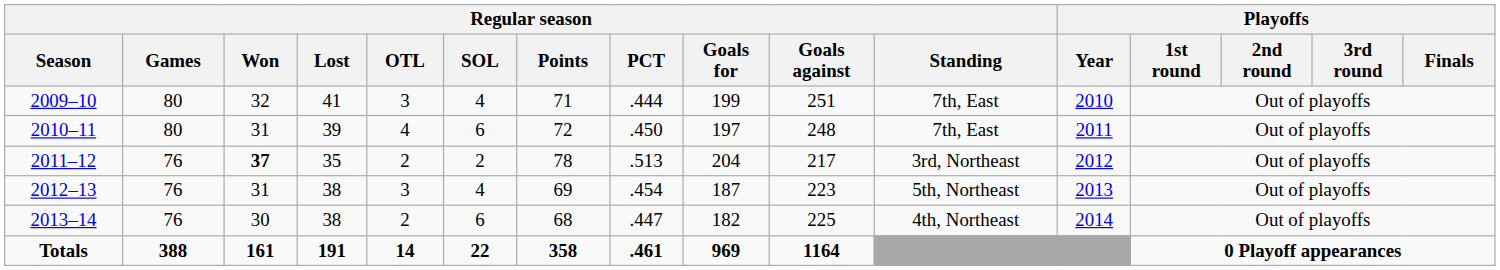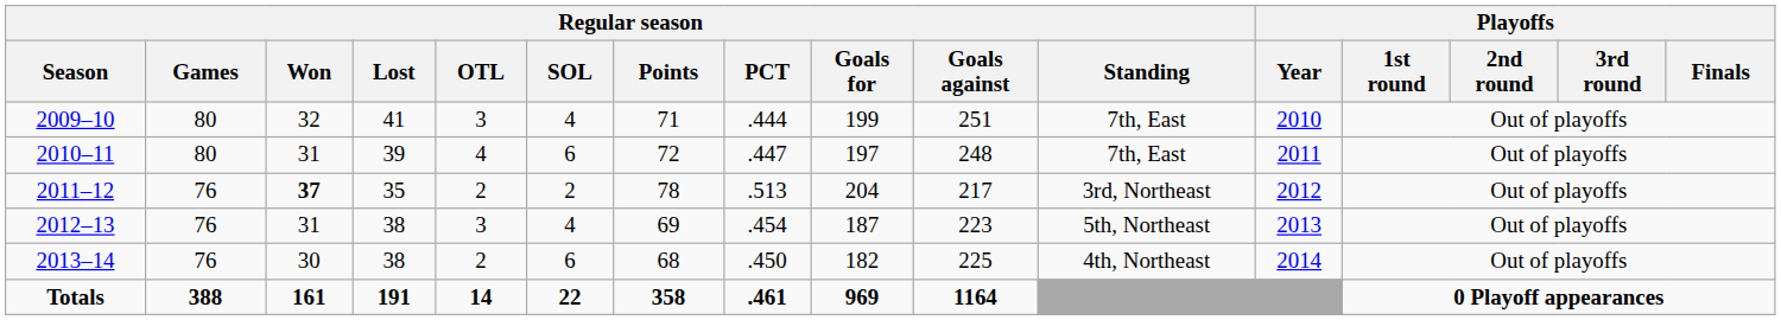2010–11 | Regular season / PCT: .450 -> .447
2013–14 | Regular season / PCT: .447 -> .450
